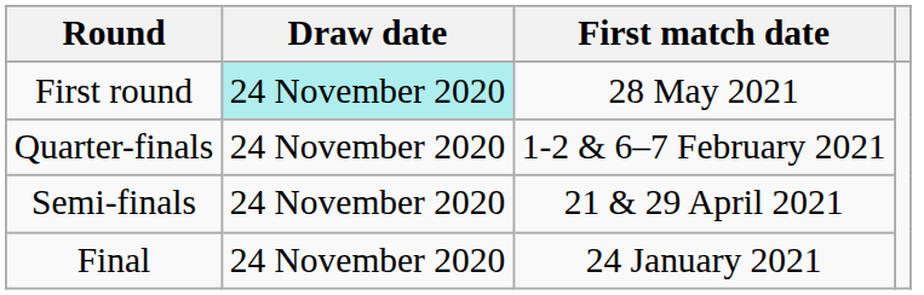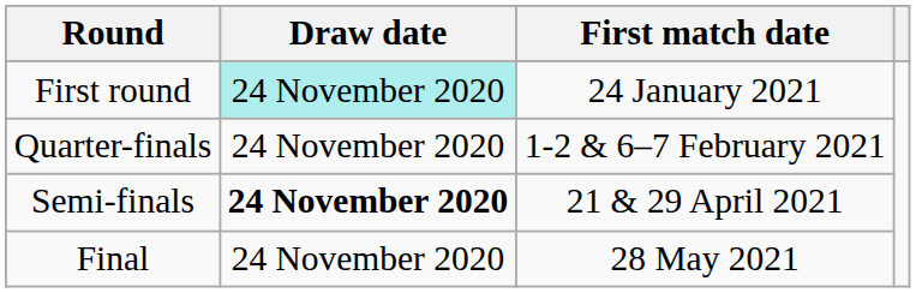First round | First match date: 28 May 2021 -> 24 January 2021
Semi-finals | Draw date: normal -> bold
Final | First match date: 24 January 2021 -> 28 May 2021
